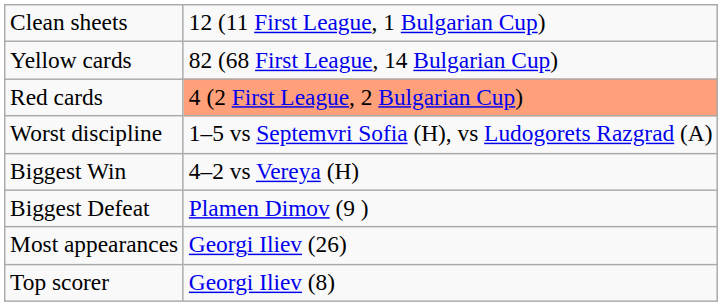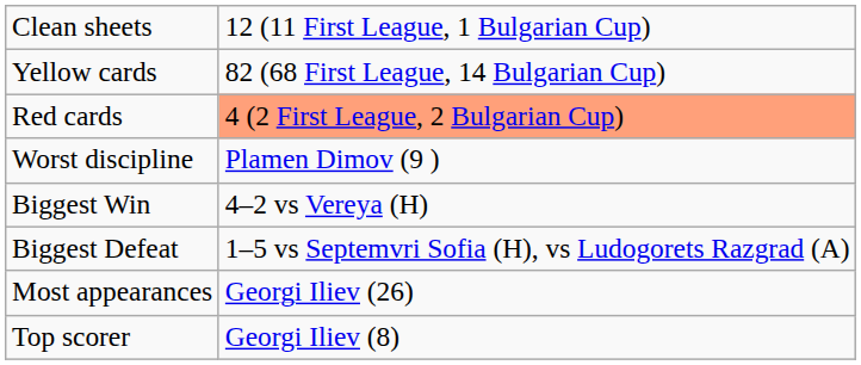Worst discipline | column 2: 1–5 vs Septemvri Sofia (H), vs Ludogorets Razgrad (A) -> Plamen Dimov (9 )
Biggest Defeat | column 2: Plamen Dimov (9 ) -> 1–5 vs Septemvri Sofia (H), vs Ludogorets Razgrad (A)
